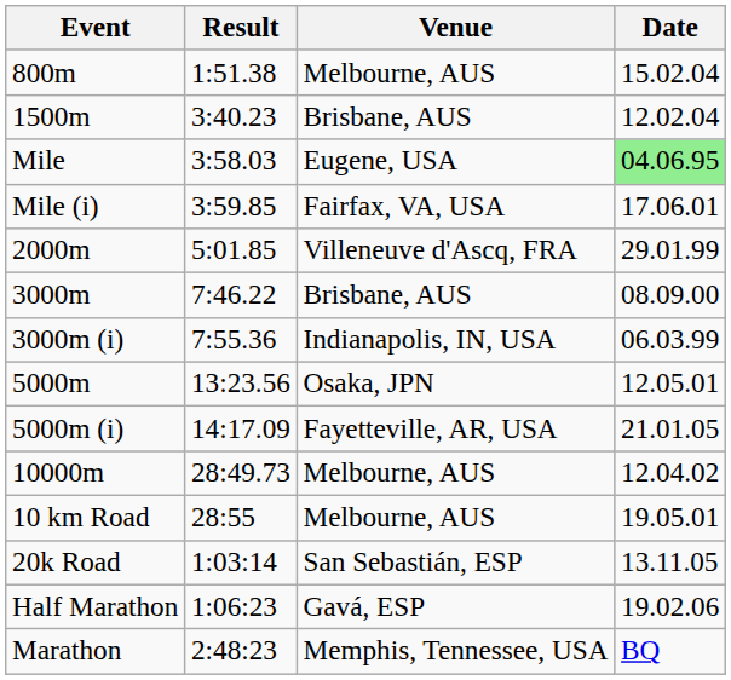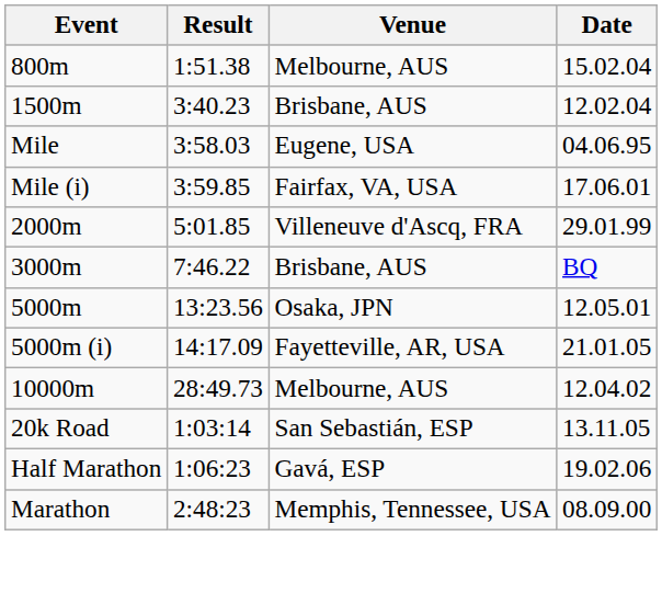Mile | Date: lightgreen background -> no background
3000m | Date: 08.09.00 -> BQ
- row: 3000m (i) | 7:55.36 | Indianapolis, IN, USA | 06.03.99
- row: 10 km Road | 28:55 | Melbourne, AUS | 19.05.01
Marathon | Date: BQ -> 08.09.00
